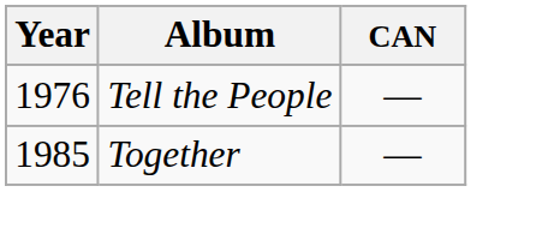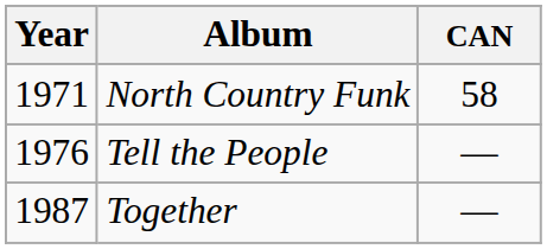+ row: 1971 | North Country Funk | 58
Together | Year: 1985 -> 1987
